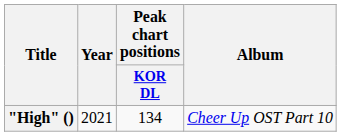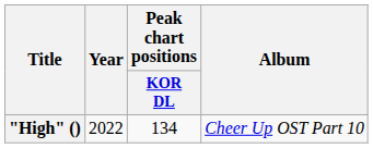"High" () | Year: 2021 -> 2022
